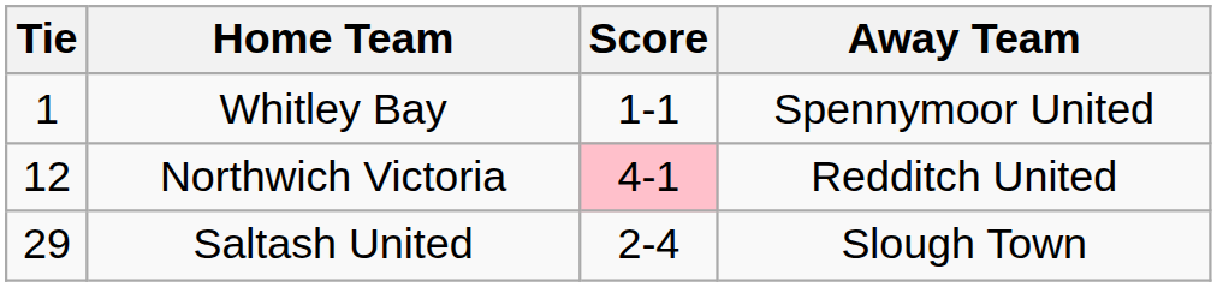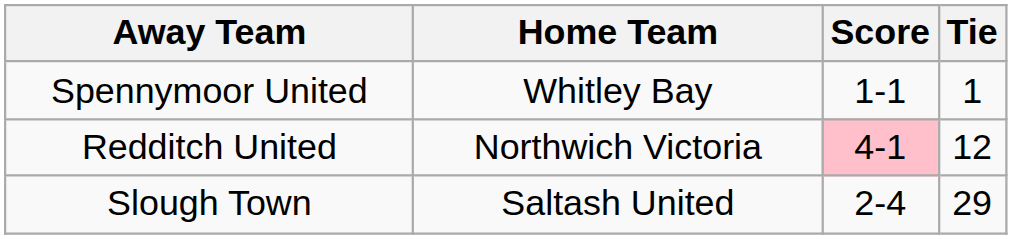columns swapped: Tie <-> Away Team
